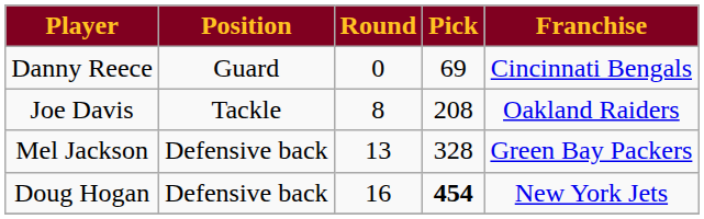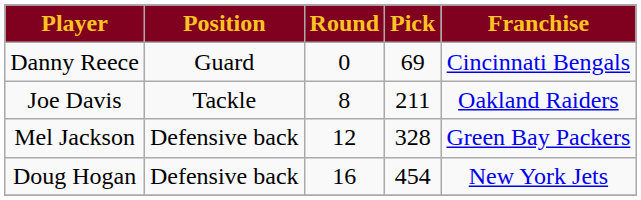Joe Davis | Pick: 208 -> 211
Mel Jackson | Round: 13 -> 12
Doug Hogan | Pick: bold -> normal
